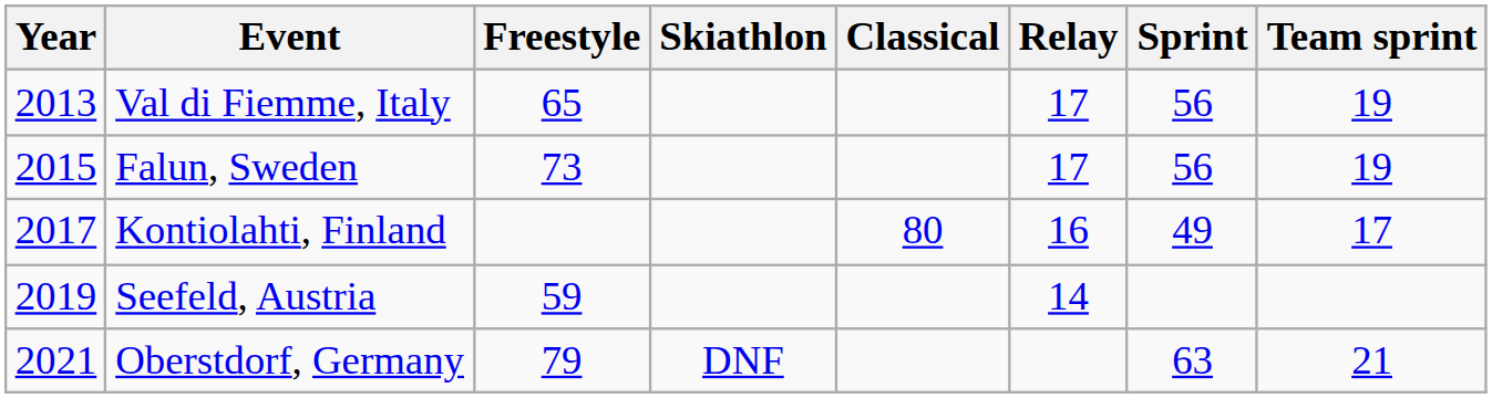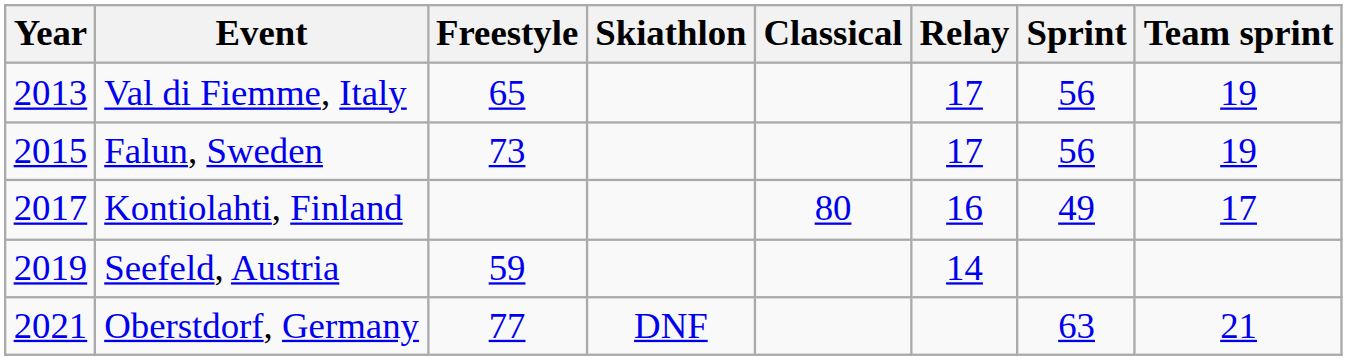Oberstdorf, Germany | Freestyle: 79 -> 77
